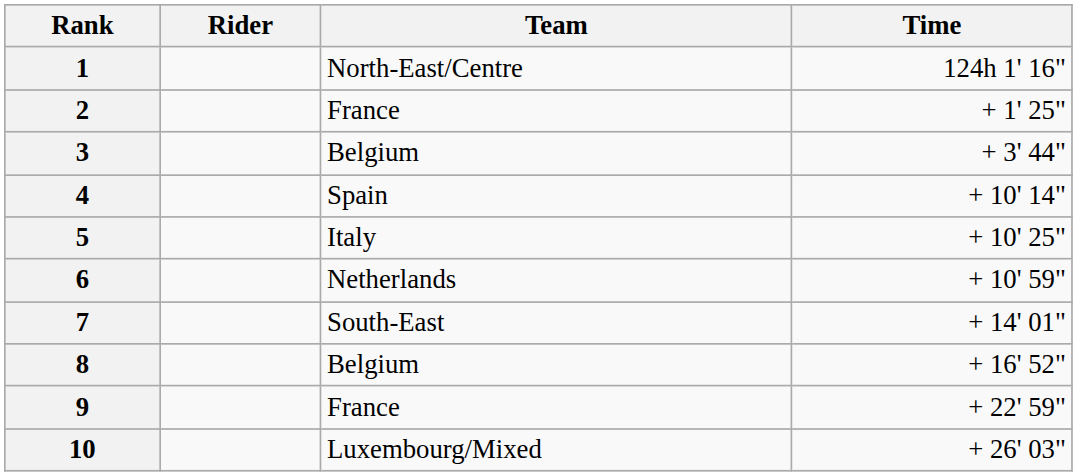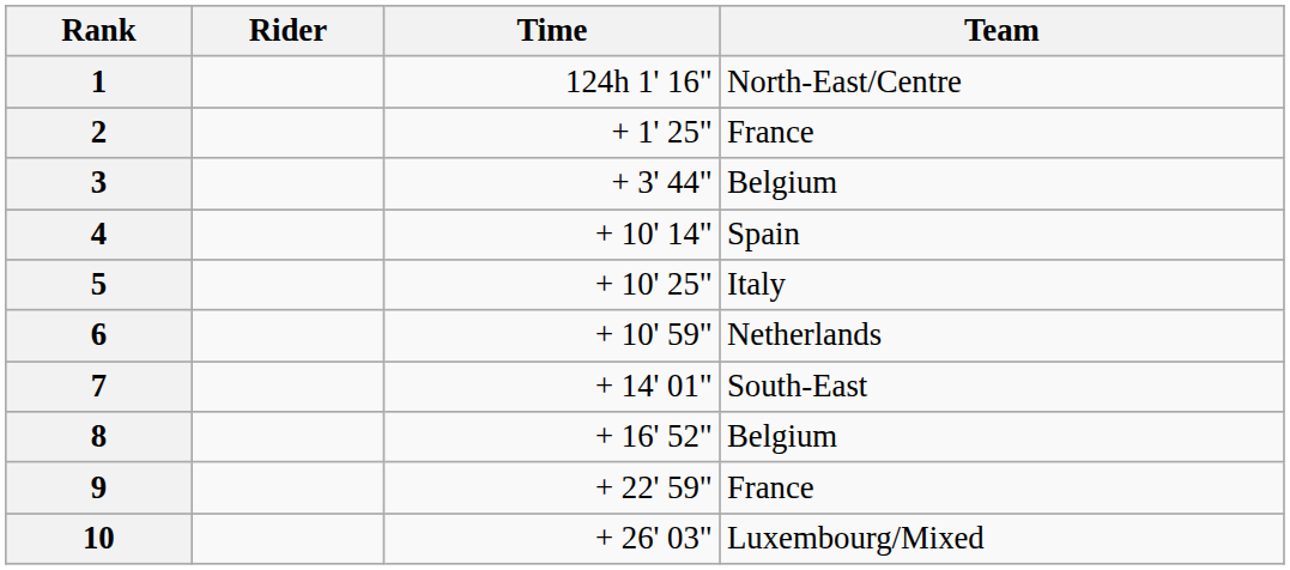columns swapped: Team <-> Time
